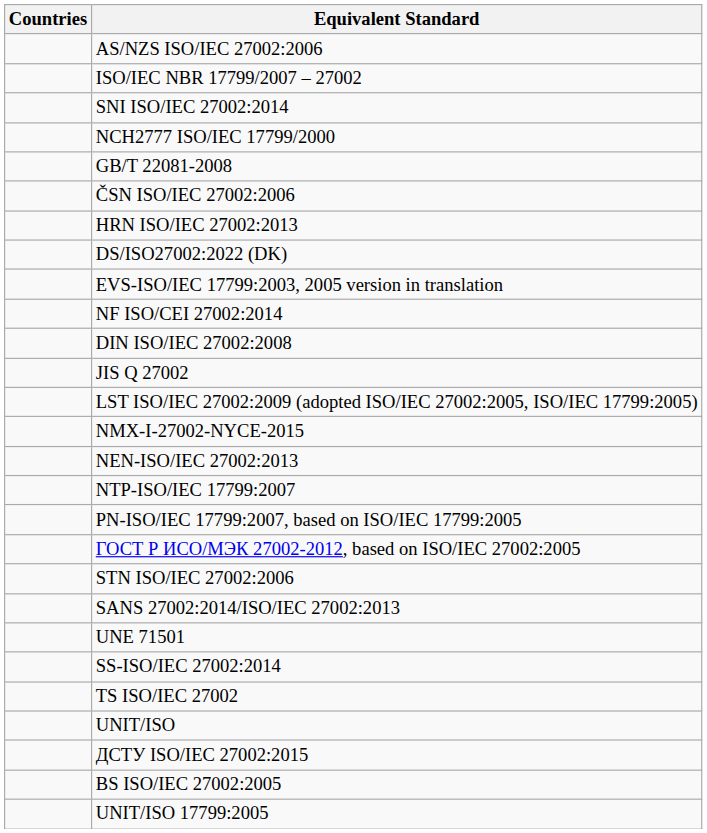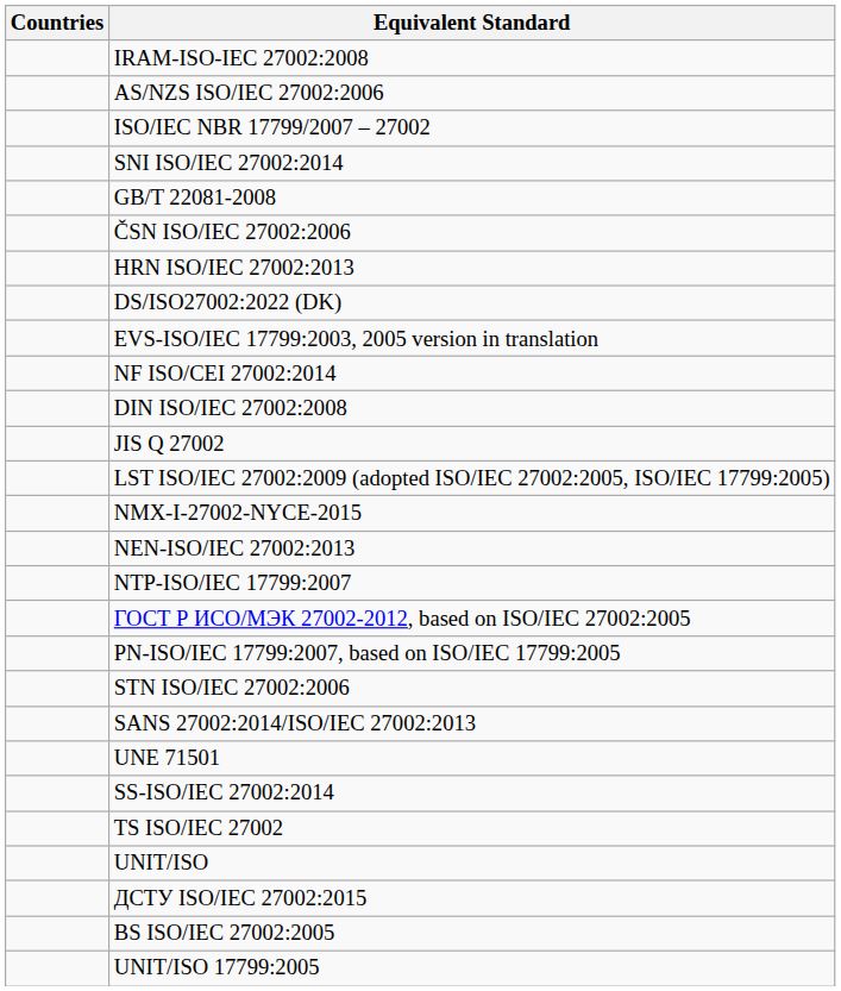+ row: IRAM-ISO-IEC 27002:2008
- row: NCH2777 ISO/IEC 17799/2000
rows swapped: PN-ISO/IEC 17799:2007, based on ISO/IEC 17799:2005 <-> ГОСТ Р ИСО/МЭК 27002-2012, based on ISO/IEC 27002:2005
